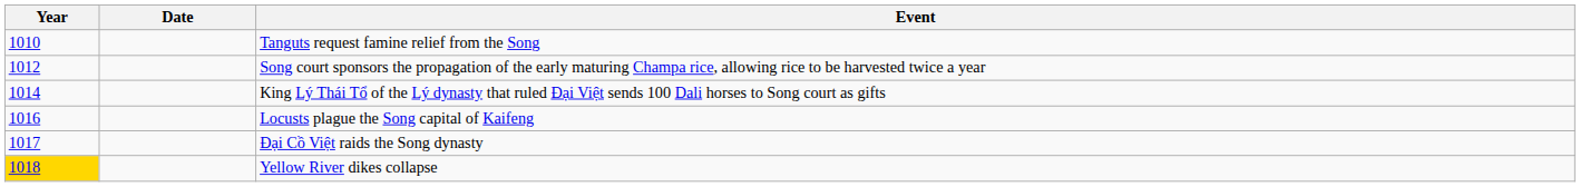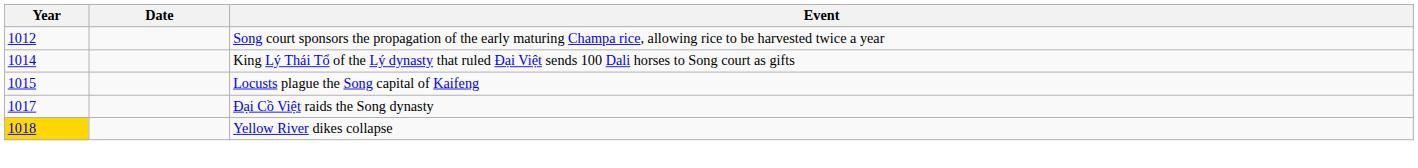- row: 1010 | Tanguts request famine relief from the Song
Locusts plague the Song capital of Kaifeng | Year: 1016 -> 1015
